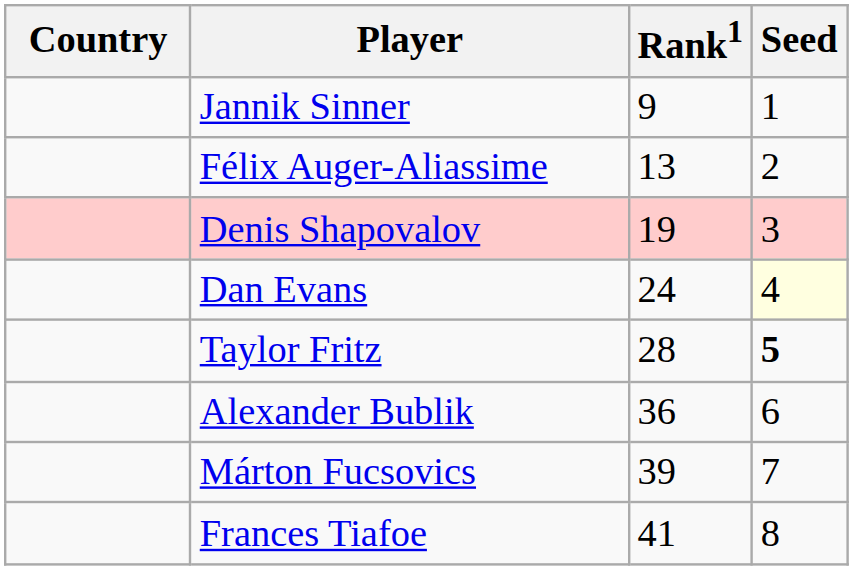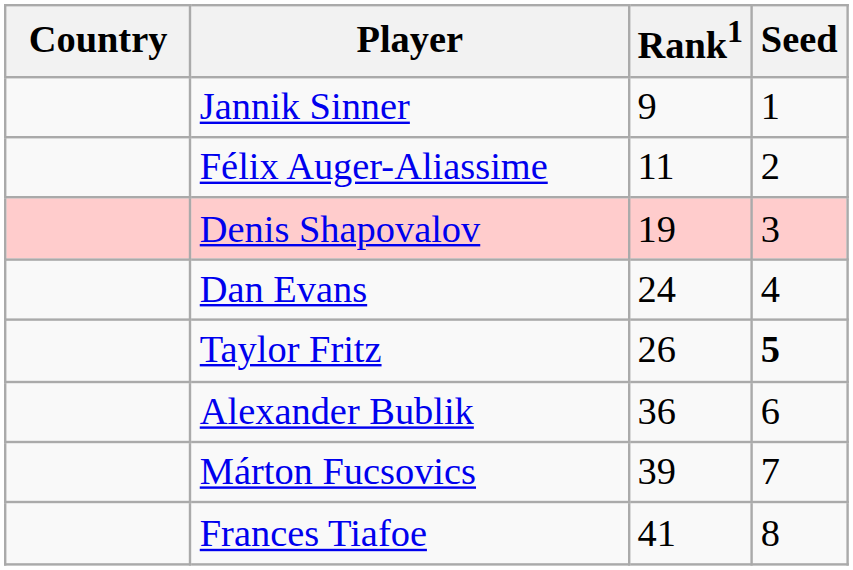Félix Auger-Aliassime | Rank1: 13 -> 11
Dan Evans | Seed: lightyellow background -> no background
Taylor Fritz | Rank1: 28 -> 26
